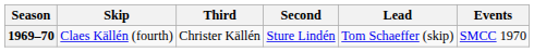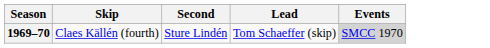- column: Third | Christer Källén
1969–70 | Events: no background -> lightgrey background
